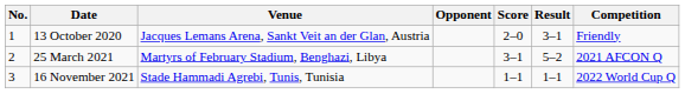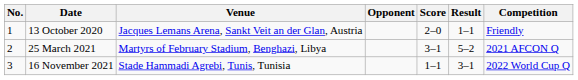13 October 2020 | Result: 3–1 -> 1–1
16 November 2021 | Result: 1–1 -> 3–1
